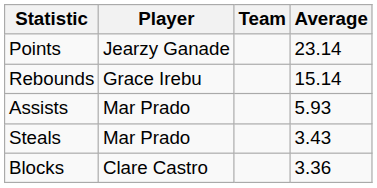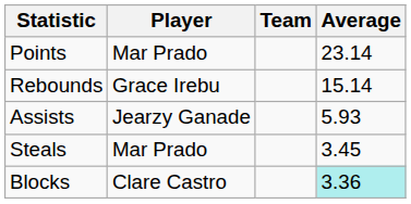Points | Player: Jearzy Ganade -> Mar Prado
Assists | Player: Mar Prado -> Jearzy Ganade
Steals | Average: 3.43 -> 3.45
Blocks | Average: no background -> paleturquoise background
